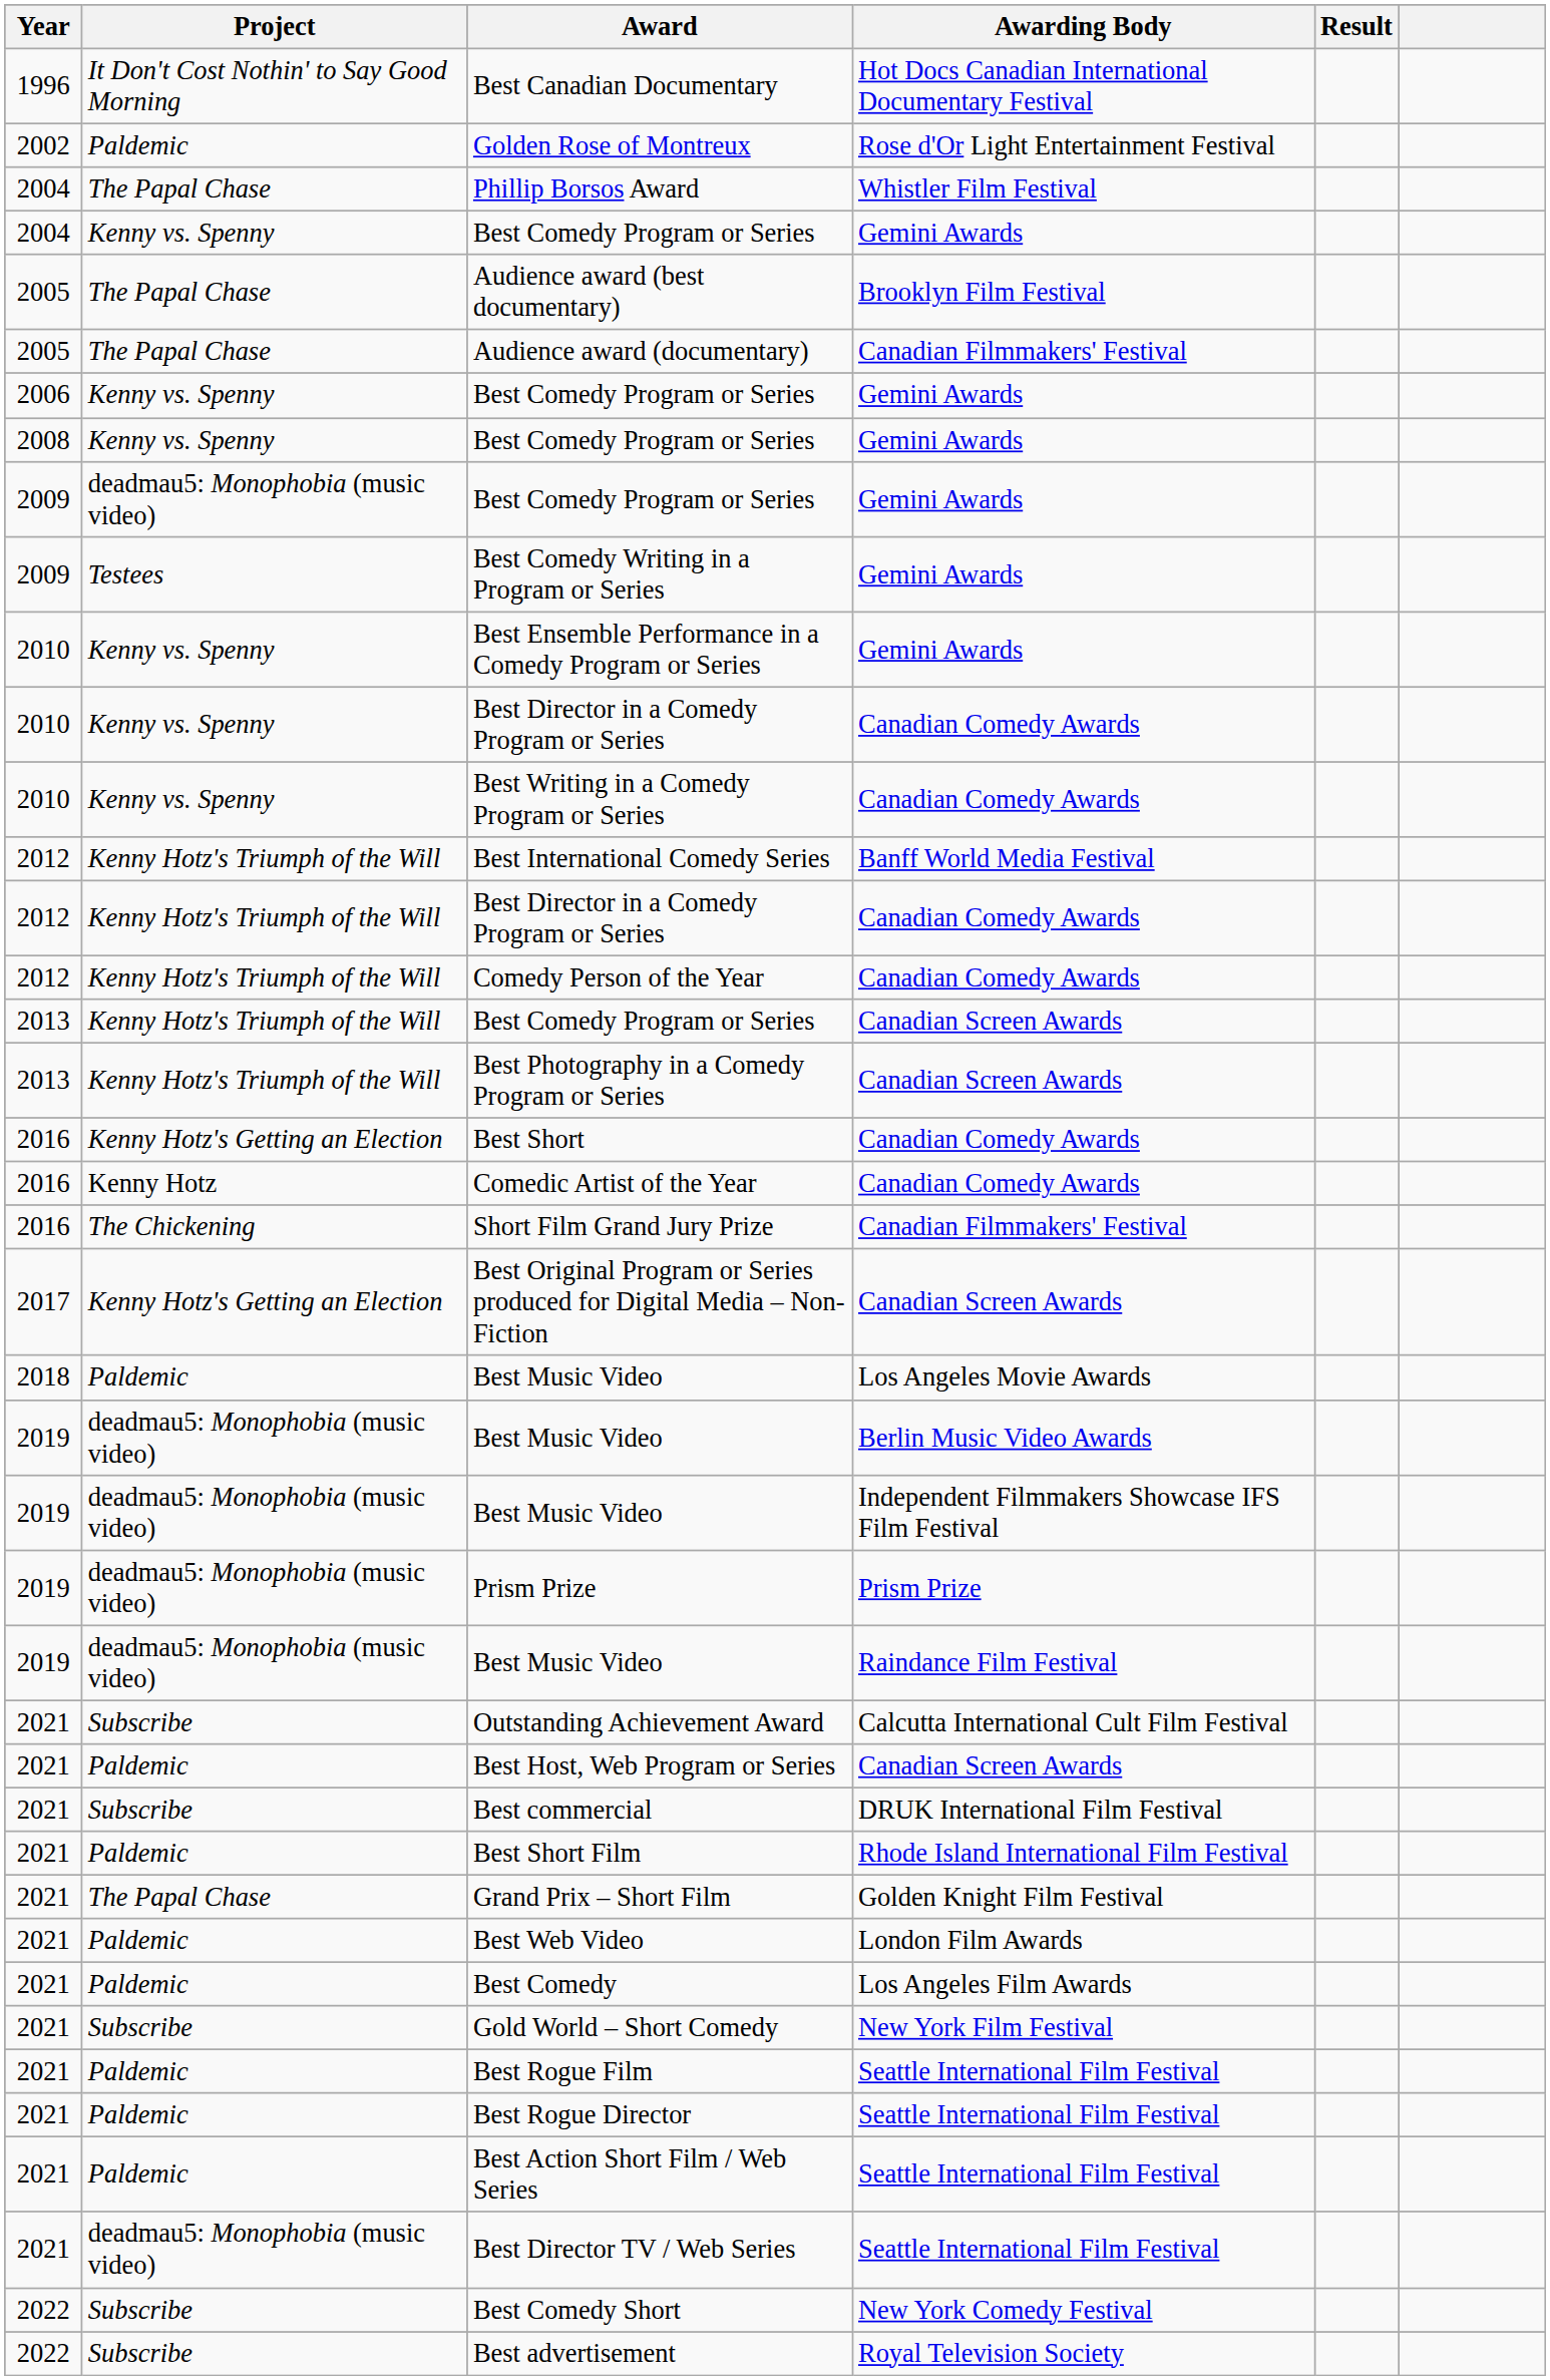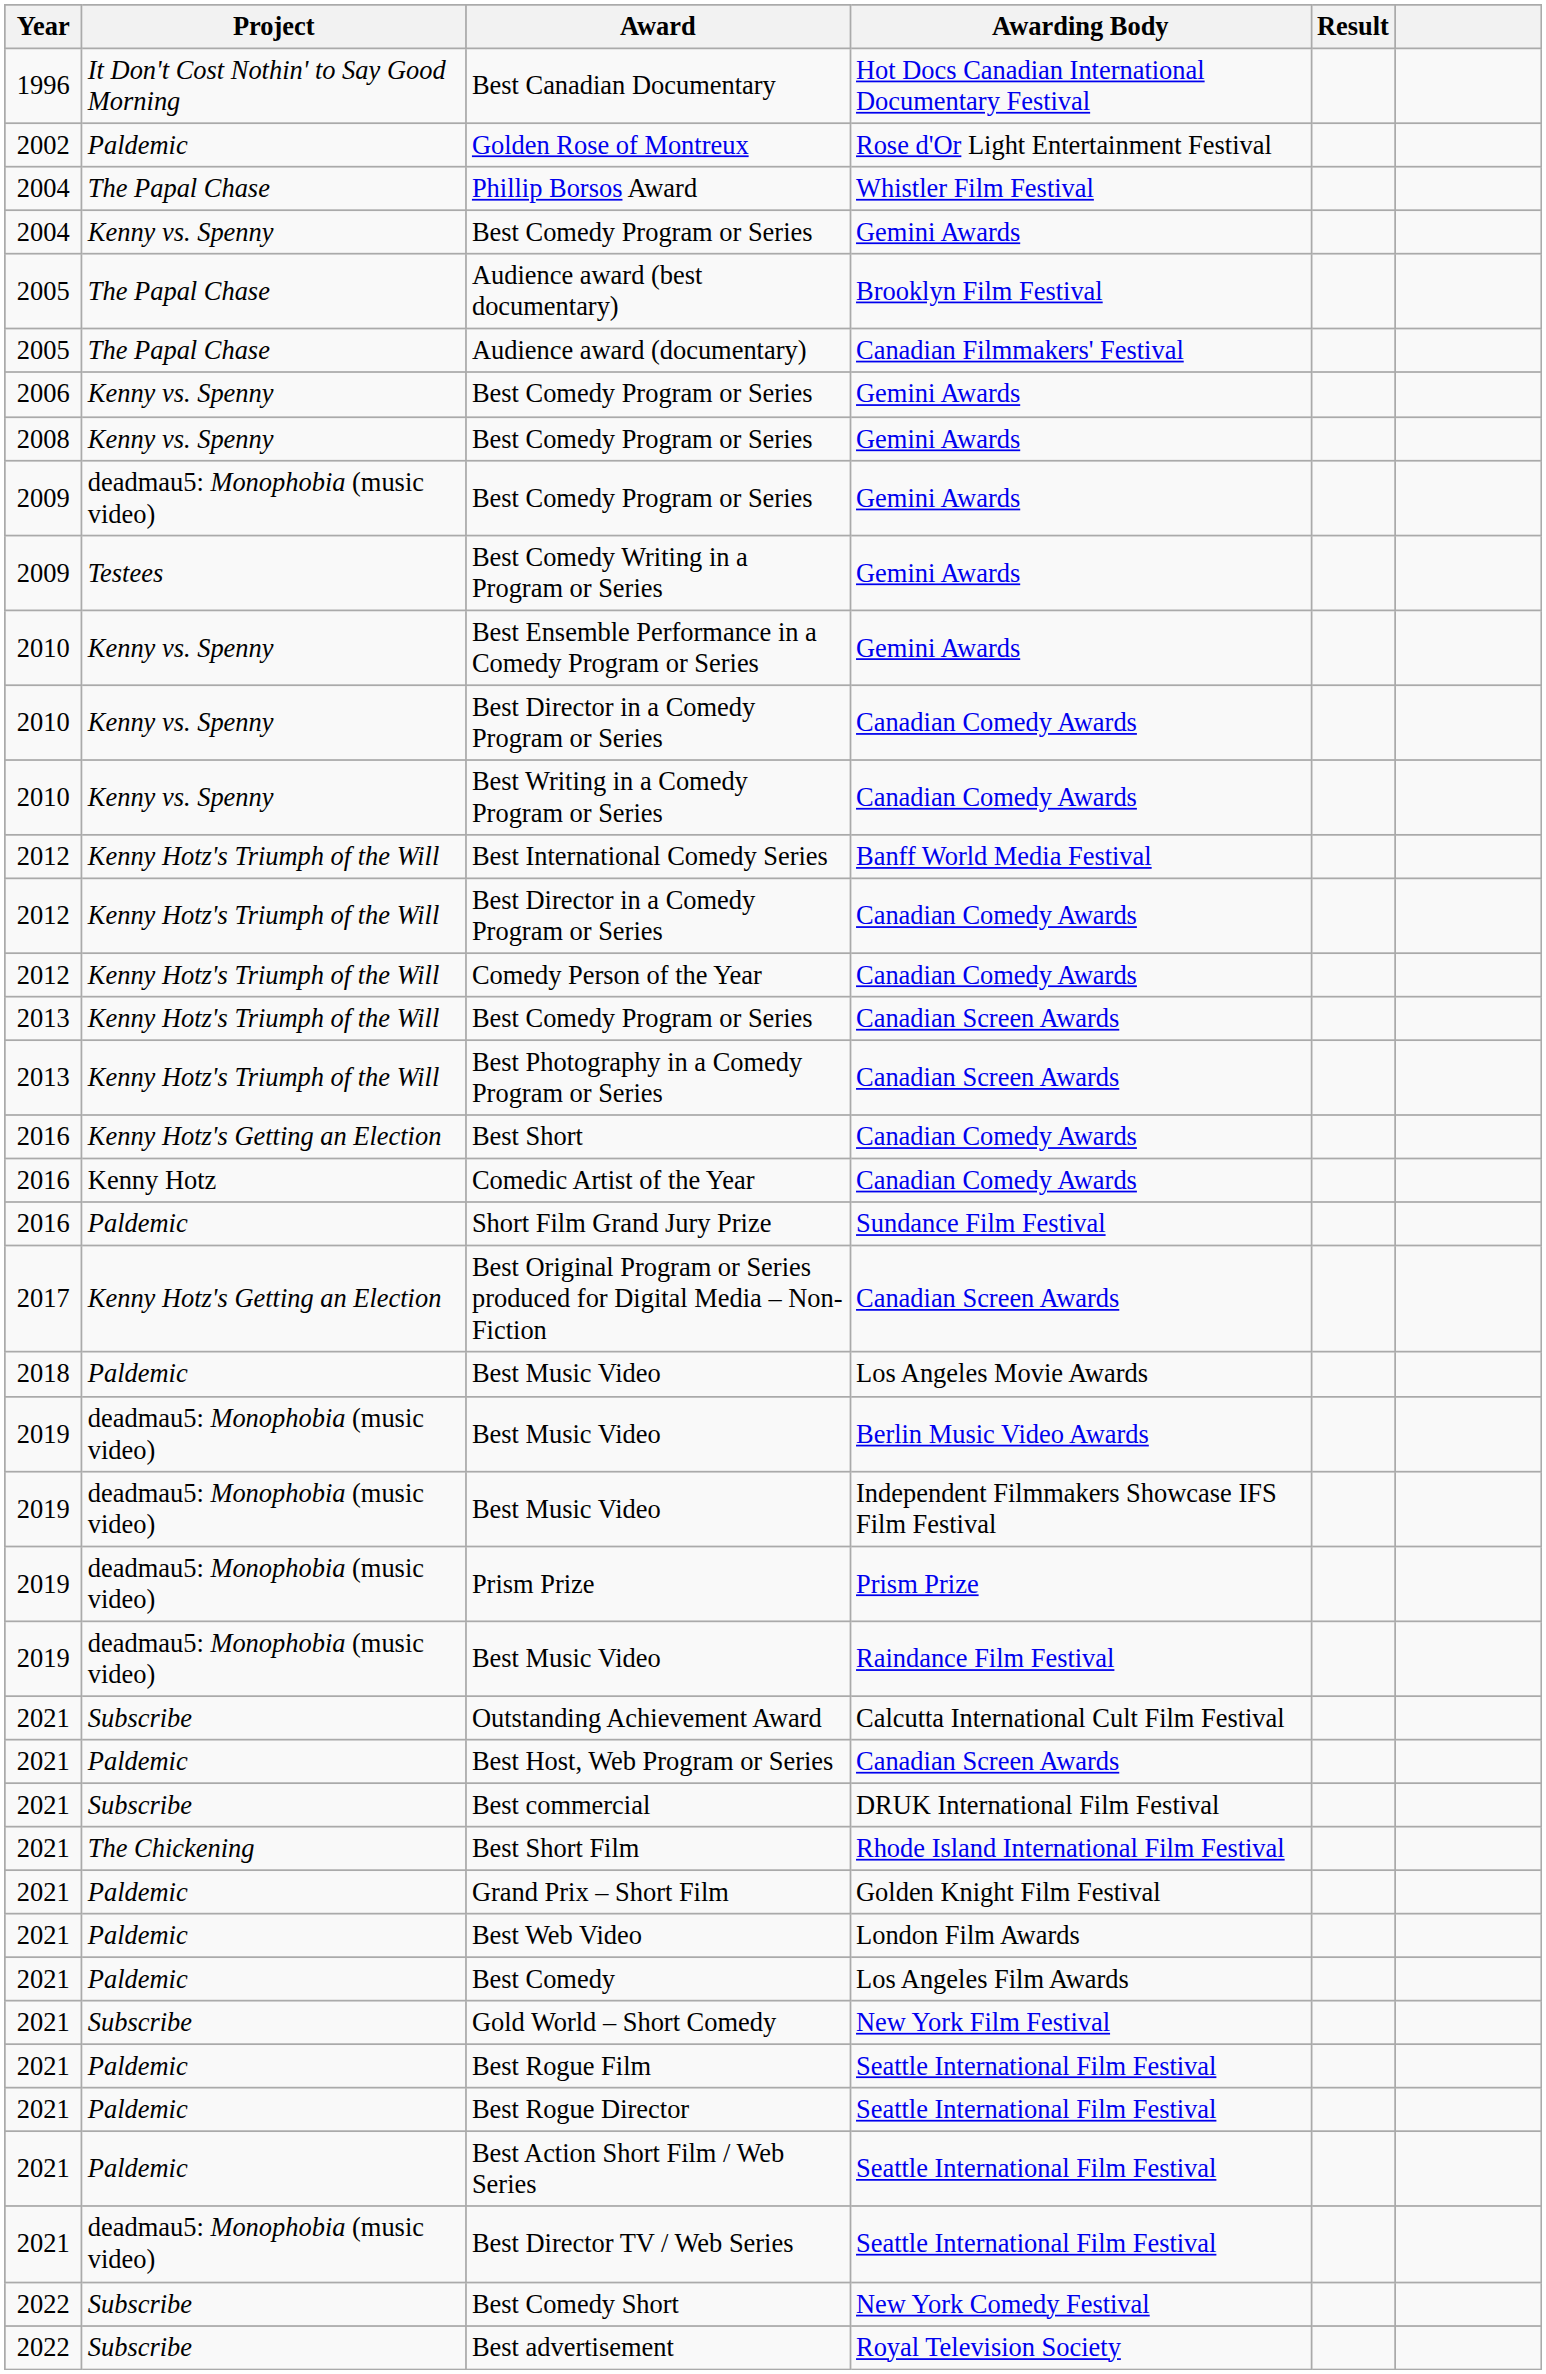Short Film Grand Jury Prize | Project: The Chickening -> Paldemic
Short Film Grand Jury Prize | Awarding Body: Canadian Filmmakers' Festival -> Sundance Film Festival
Best Short Film | Project: Paldemic -> The Chickening
Grand Prix – Short Film | Project: The Papal Chase -> Paldemic
